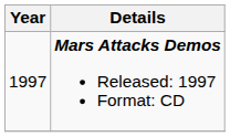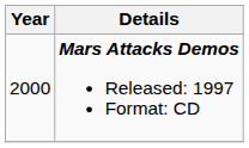Mars Attacks Demos Released: 1997 Format: CD | Year: 1997 -> 2000
